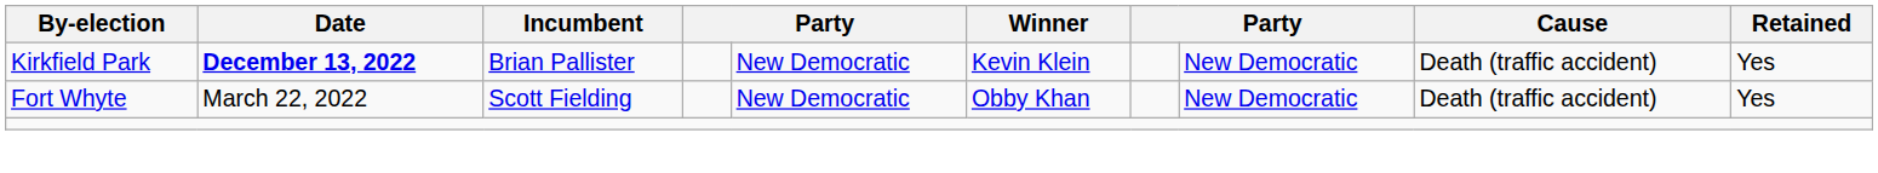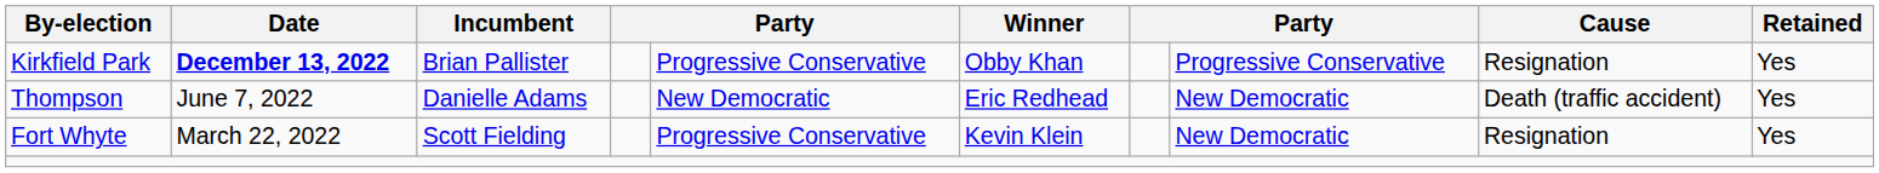Kirkfield Park | column 5: New Democratic -> Progressive Conservative
Kirkfield Park | Winner: Kevin Klein -> Obby Khan
Kirkfield Park | column 8: New Democratic -> Progressive Conservative
Kirkfield Park | Cause: Death (traffic accident) -> Resignation
+ row: Thompson | June 7, 2022 | Danielle Adams | New Democratic | Eric Redhead | New Democratic | Death (traffic accident) | Yes
Fort Whyte | column 5: New Democratic -> Progressive Conservative
Fort Whyte | Winner: Obby Khan -> Kevin Klein
Fort Whyte | Cause: Death (traffic accident) -> Resignation
